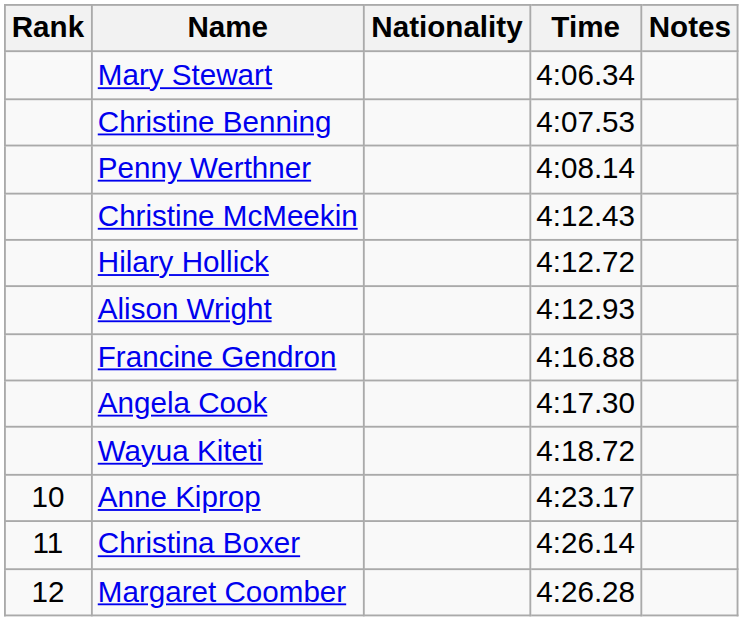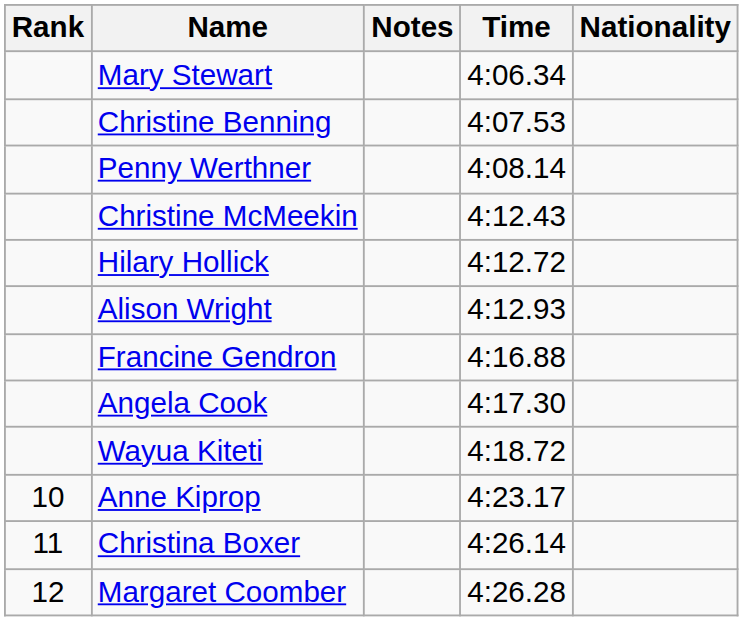columns swapped: Nationality <-> Notes
